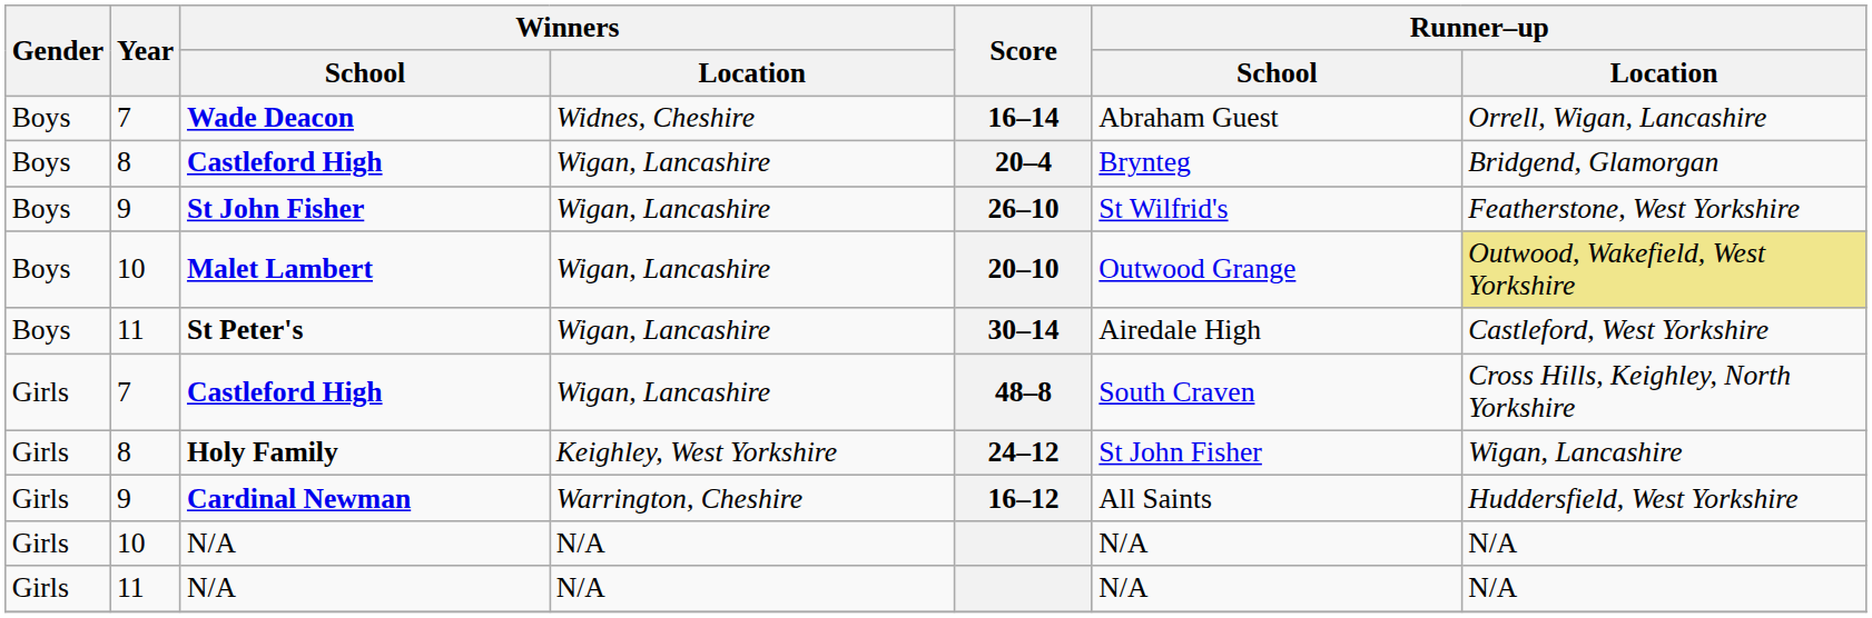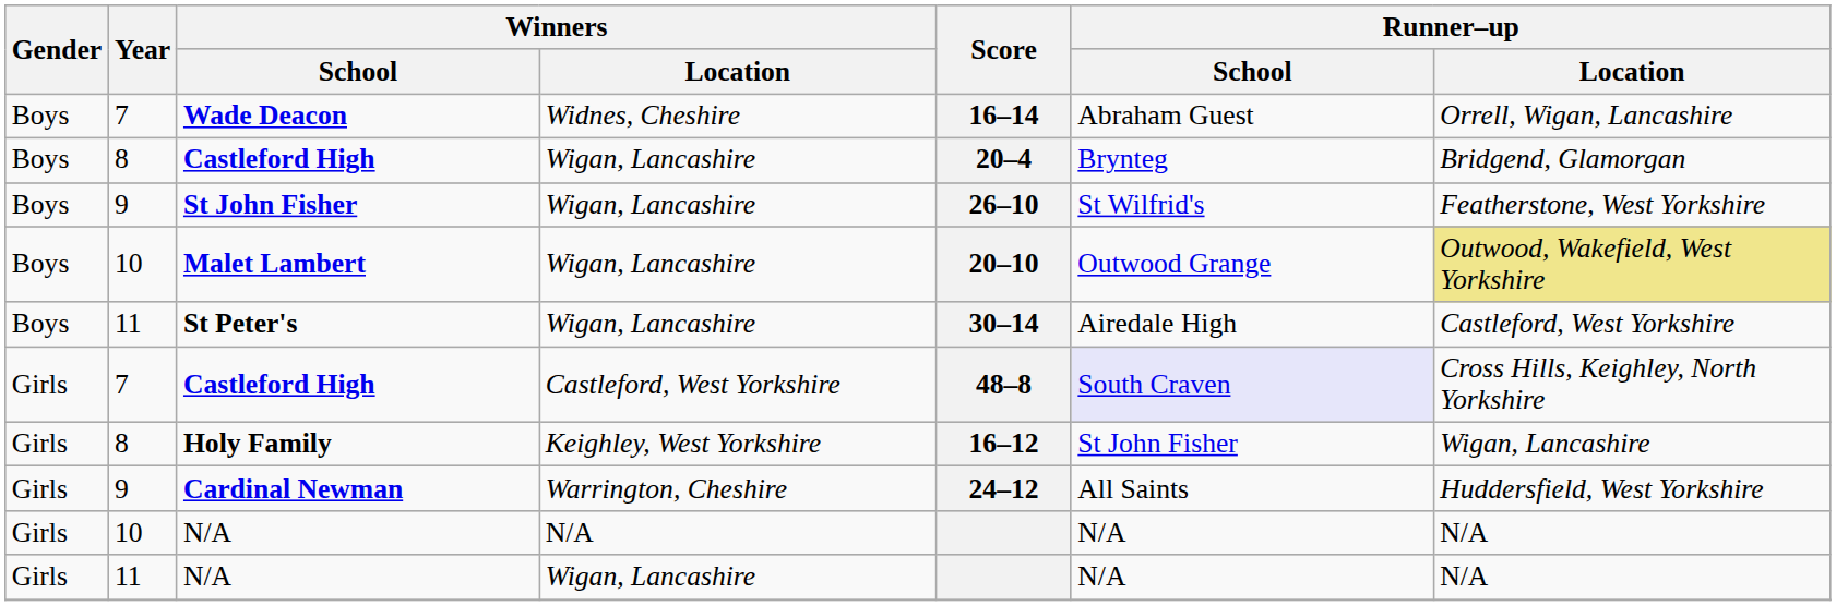7 / Castleford High | Winners / Location: Wigan, Lancashire -> Castleford, West Yorkshire
7 / Castleford High | Runner–up / School: no background -> lavender background
Holy Family | Score: 24–12 -> 16–12
Cardinal Newman | Score: 16–12 -> 24–12
11 / N/A | Winners / Location: N/A -> Wigan, Lancashire
